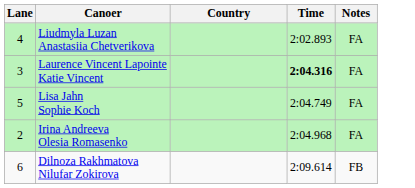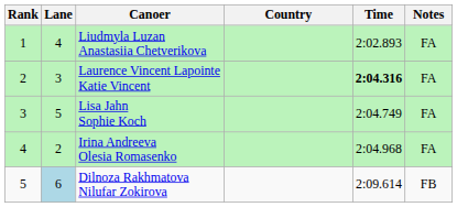+ column: Rank | 1 | 2 | 3 | 4 | 5
Dilnoza Rakhmatova Nilufar Zokirova | Lane: no background -> lightblue background
